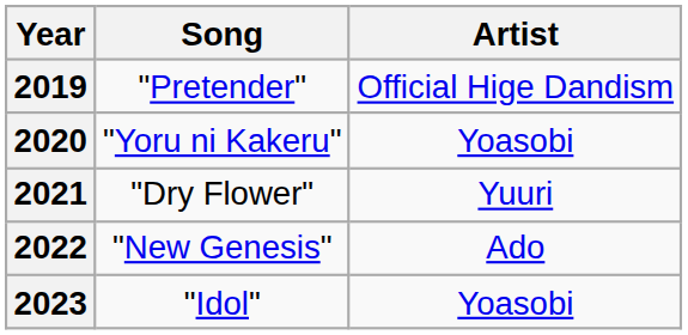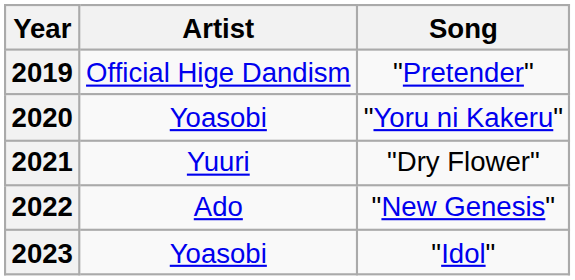columns swapped: Artist <-> Song
